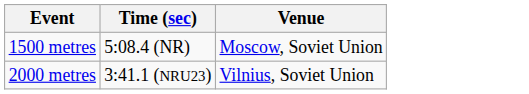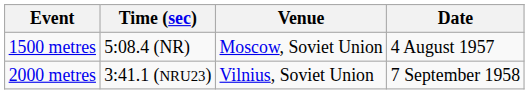+ column: Date | 4 August 1957 | 7 September 1958
